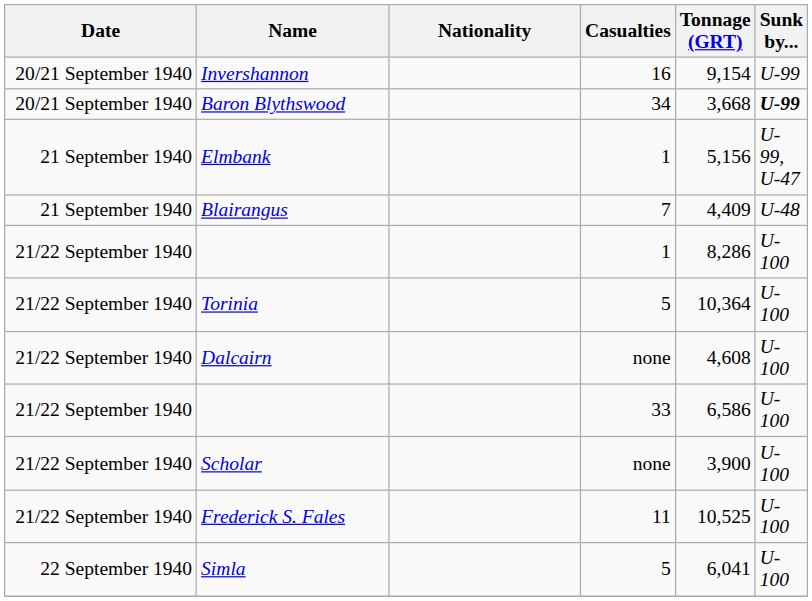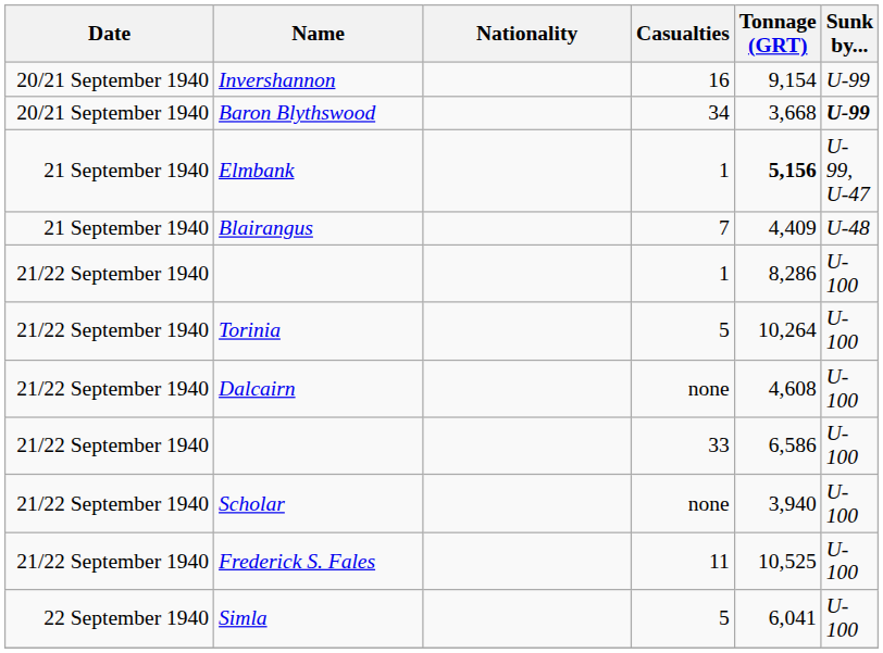Elmbank | Tonnage (GRT): normal -> bold
Torinia | Tonnage (GRT): 10,364 -> 10,264
Scholar | Tonnage (GRT): 3,900 -> 3,940
